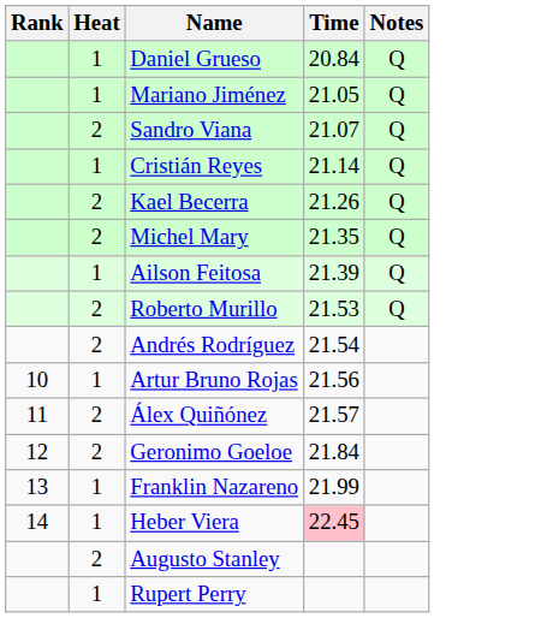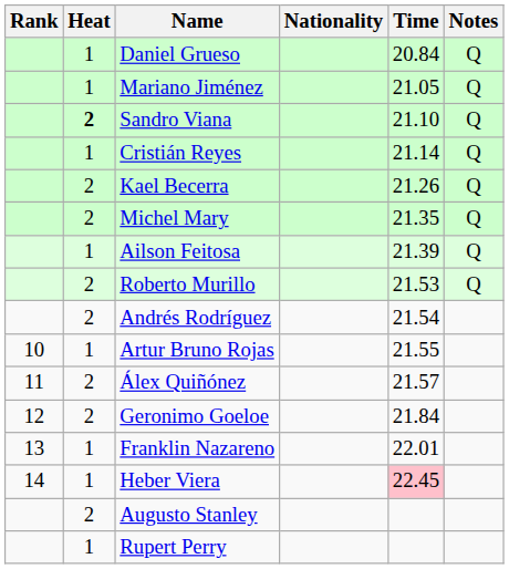+ column: Nationality
Sandro Viana | Heat: normal -> bold
Sandro Viana | Time: 21.07 -> 21.10
Artur Bruno Rojas | Time: 21.56 -> 21.55
Franklin Nazareno | Time: 21.99 -> 22.01
